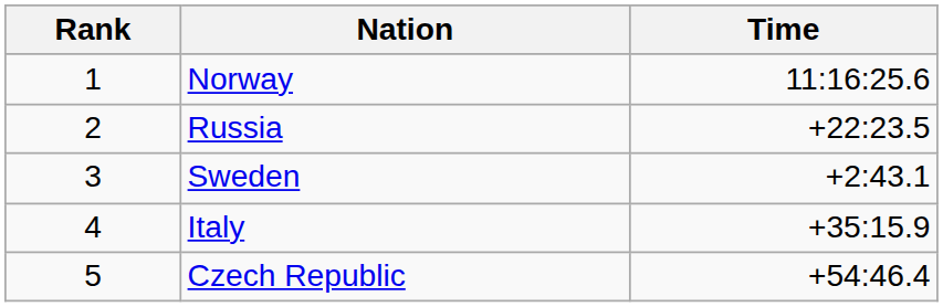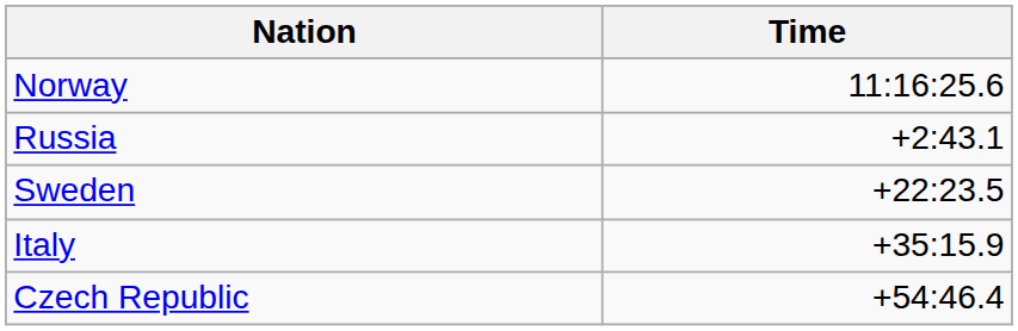- column: Rank | 1 | 2 | 3 | 4 | 5
Russia | Time: +22:23.5 -> +2:43.1
Sweden | Time: +2:43.1 -> +22:23.5
